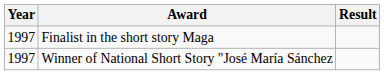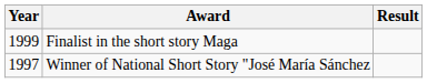Finalist in the short story Maga | Year: 1997 -> 1999
